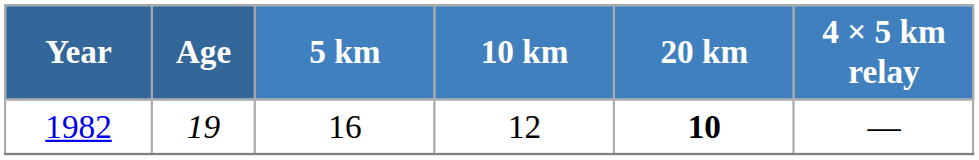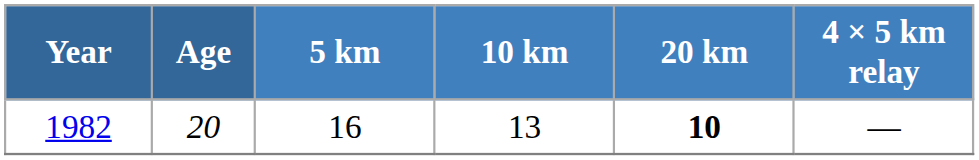1982 | Age: 19 -> 20
1982 | 10 km: 12 -> 13
